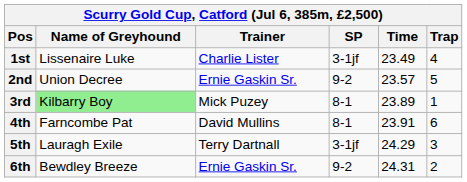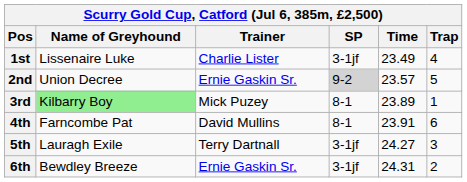2nd | SP: no background -> lightgrey background
5th | Time: 24.29 -> 24.27
6th | SP: 9-2 -> 3-1jf
